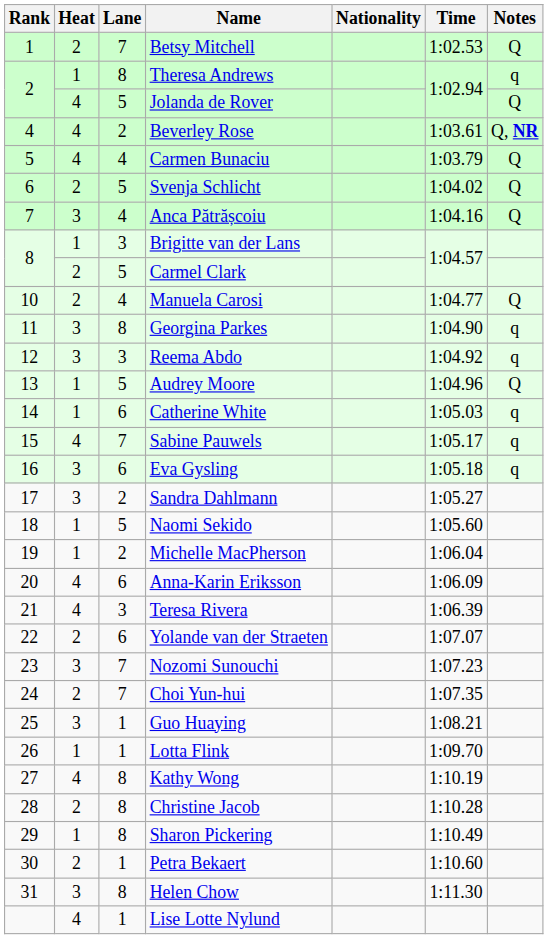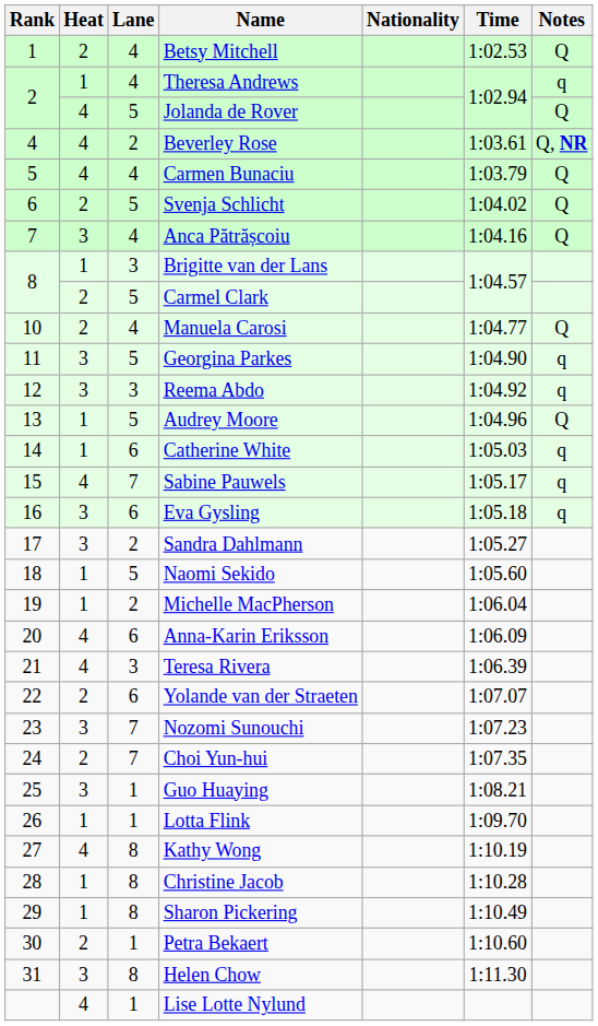Betsy Mitchell | Lane: 7 -> 4
Theresa Andrews | Lane: 8 -> 4
Georgina Parkes | Lane: 8 -> 5
Christine Jacob | Heat: 2 -> 1
